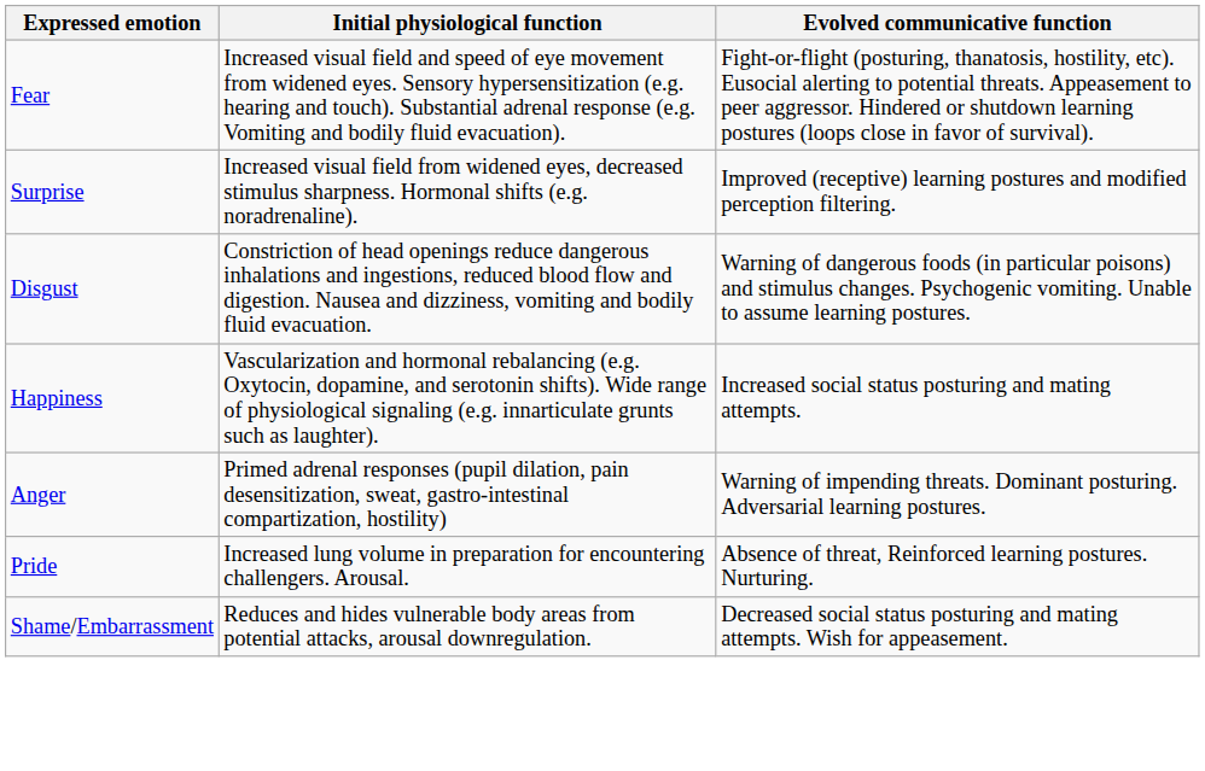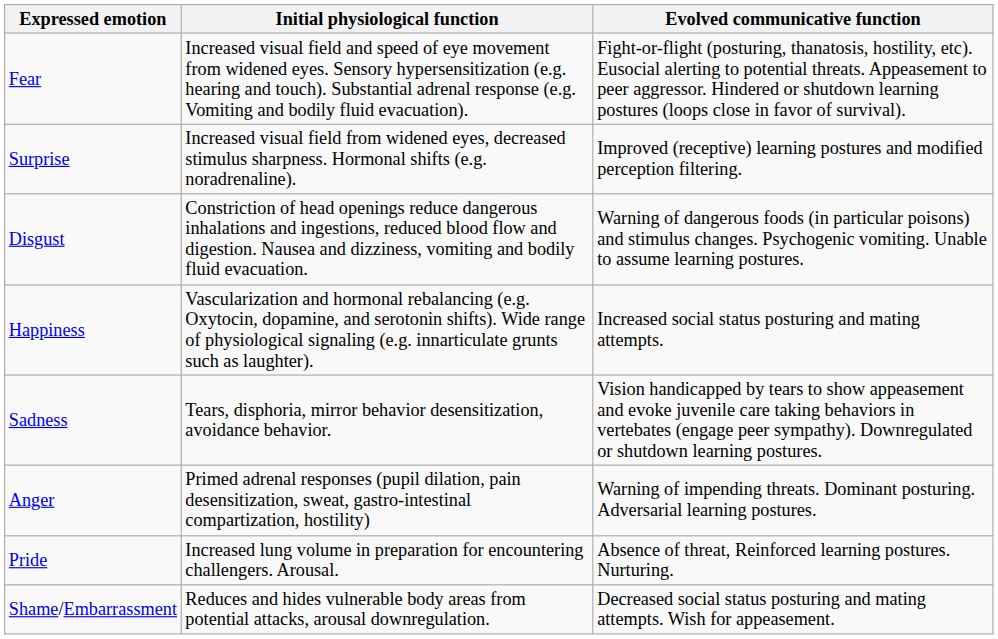+ row: Sadness | Tears, disphoria, mirror behavior desensitization, avoidance behavior. | Vision handicapped by tears to show appeasement and evoke juvenile care taking behaviors in vertebates (engage peer sympathy). Downregulated or shutdown learning postures.
